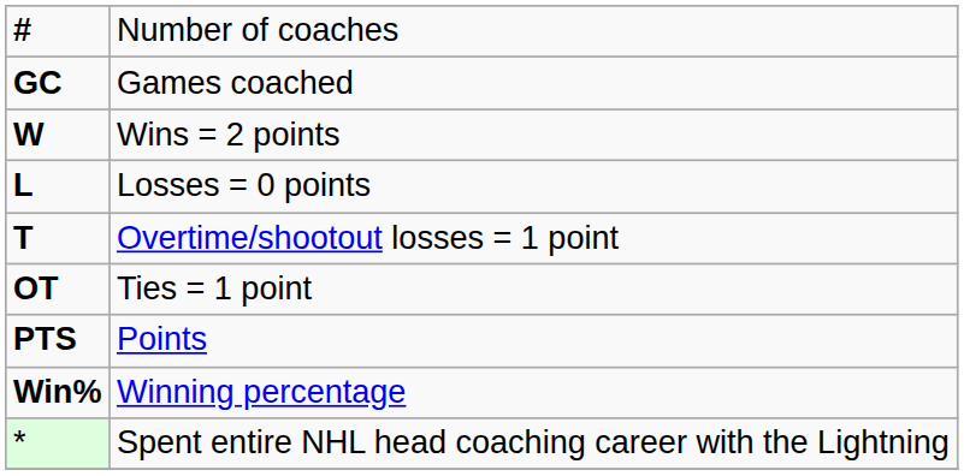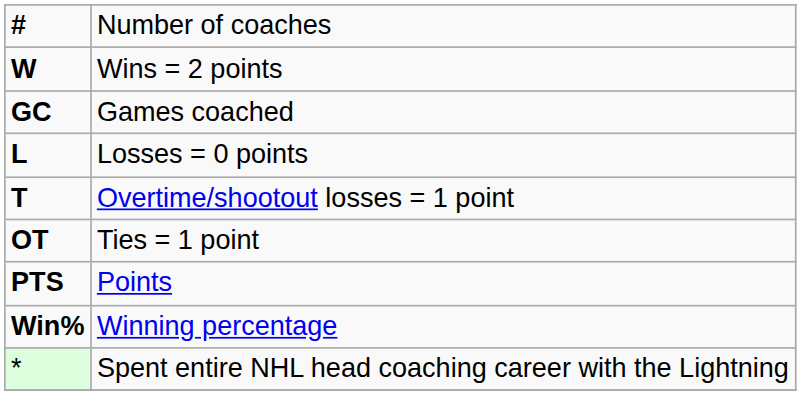rows swapped: GC <-> W
